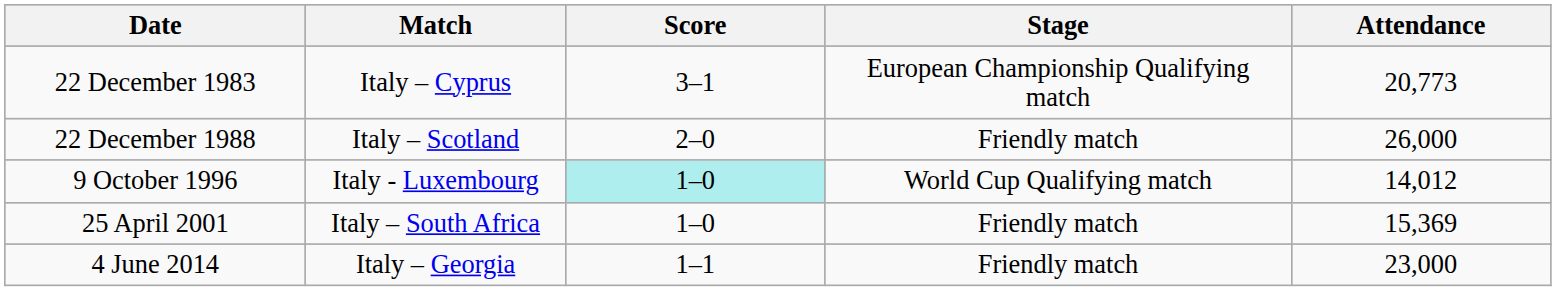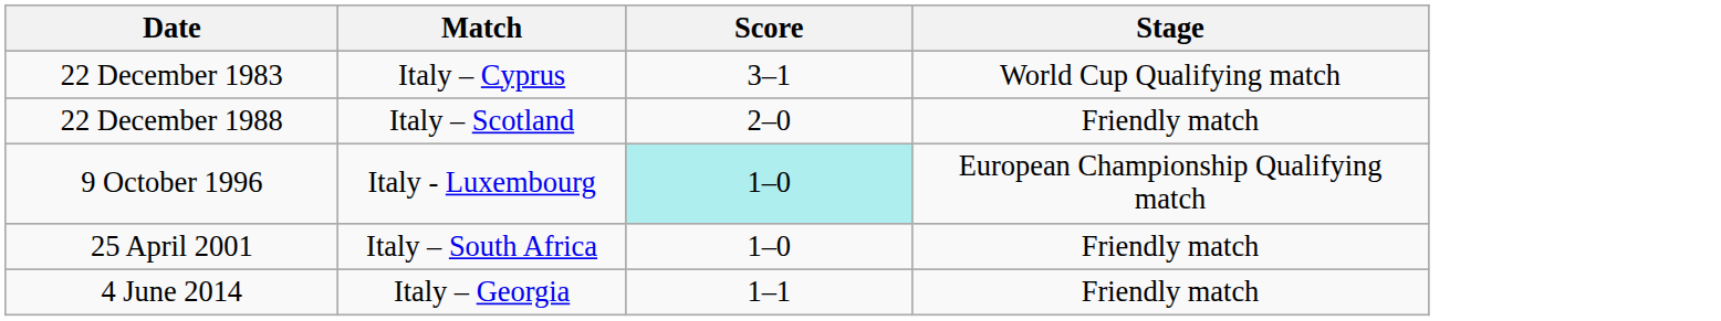- column: Attendance | 20,773 | 26,000 | 14,012 | 15,369 | 23,000
22 December 1983 | Stage: European Championship Qualifying match -> World Cup Qualifying match
9 October 1996 | Stage: World Cup Qualifying match -> European Championship Qualifying match
